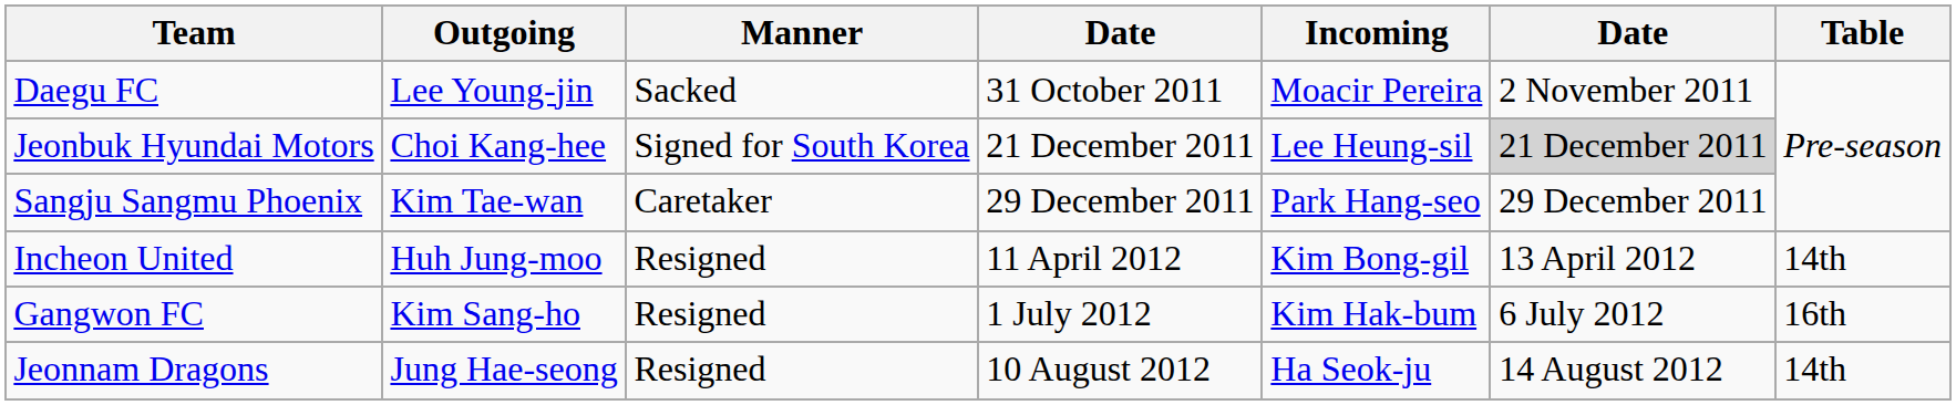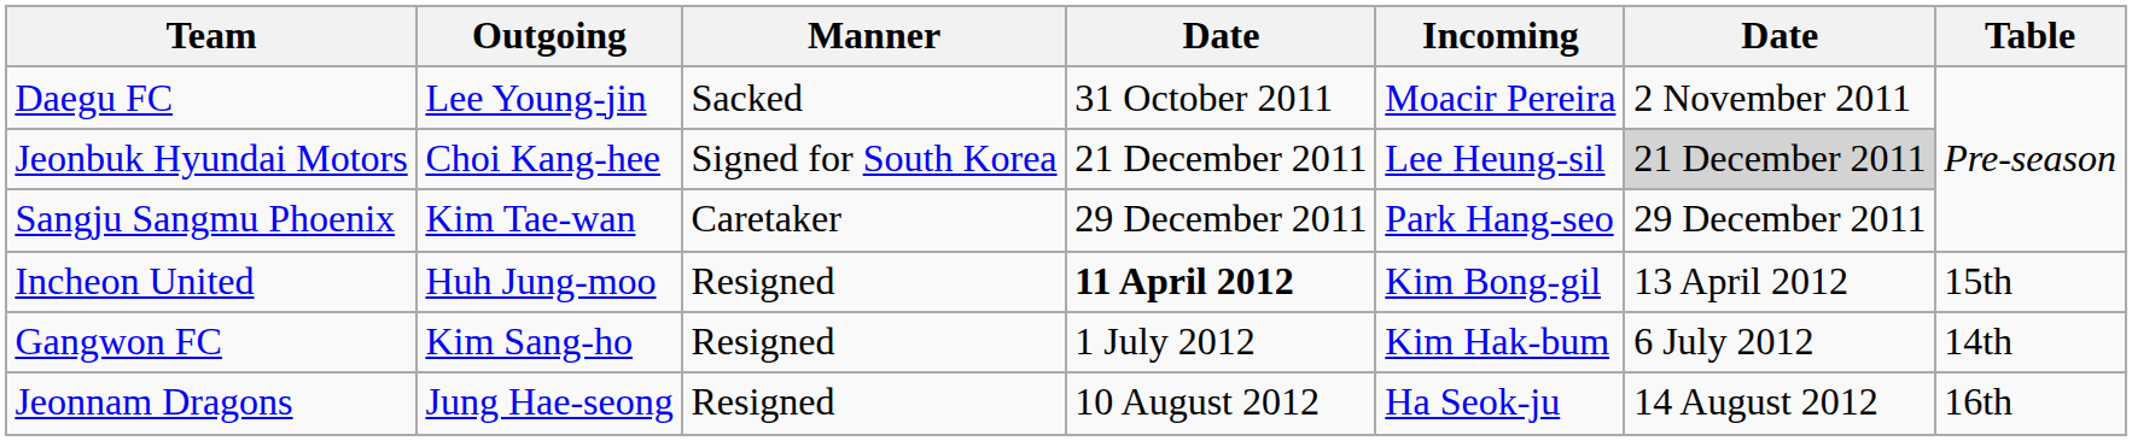Incheon United | column 4: normal -> bold
Incheon United | Table: 14th -> 15th
Gangwon FC | Table: 16th -> 14th
Jeonnam Dragons | Table: 14th -> 16th
